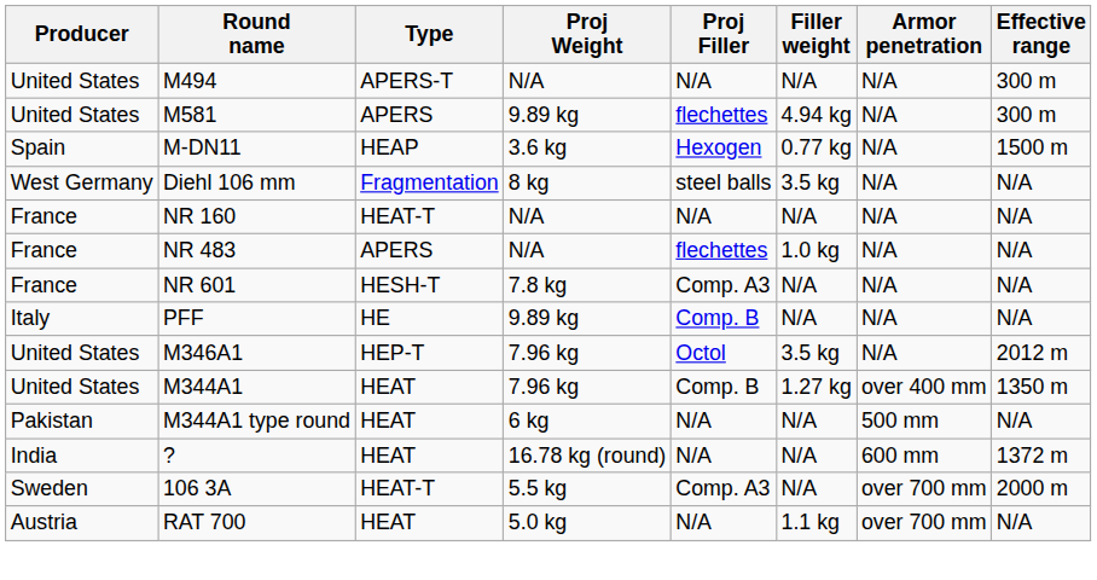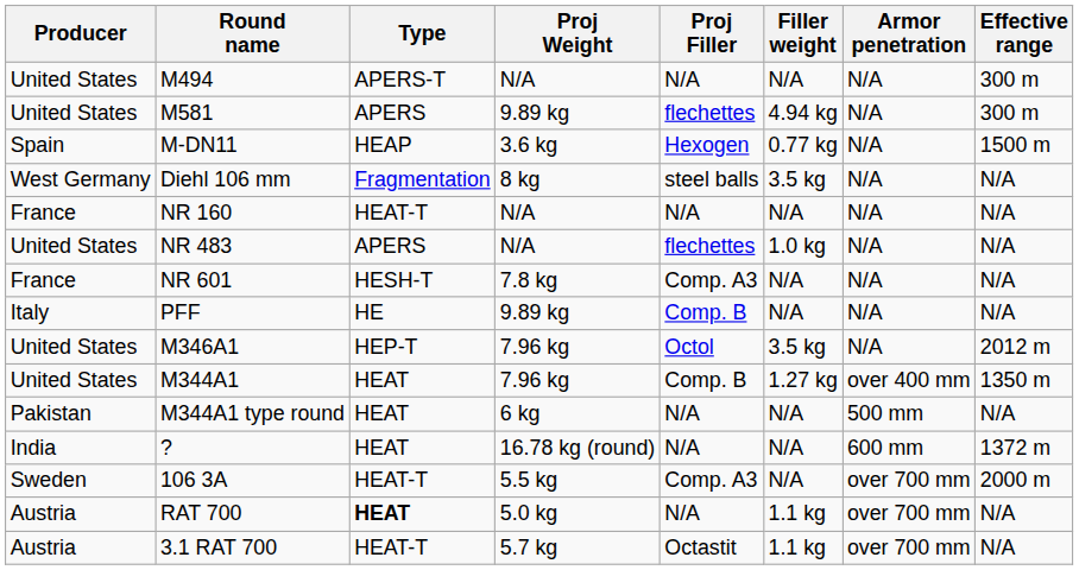NR 483 | Producer: France -> United States
RAT 700 | Type: normal -> bold
+ row: Austria | 3.1 RAT 700 | HEAT-T | 5.7 kg | Octastit | 1.1 kg | over 700 mm | N/A
